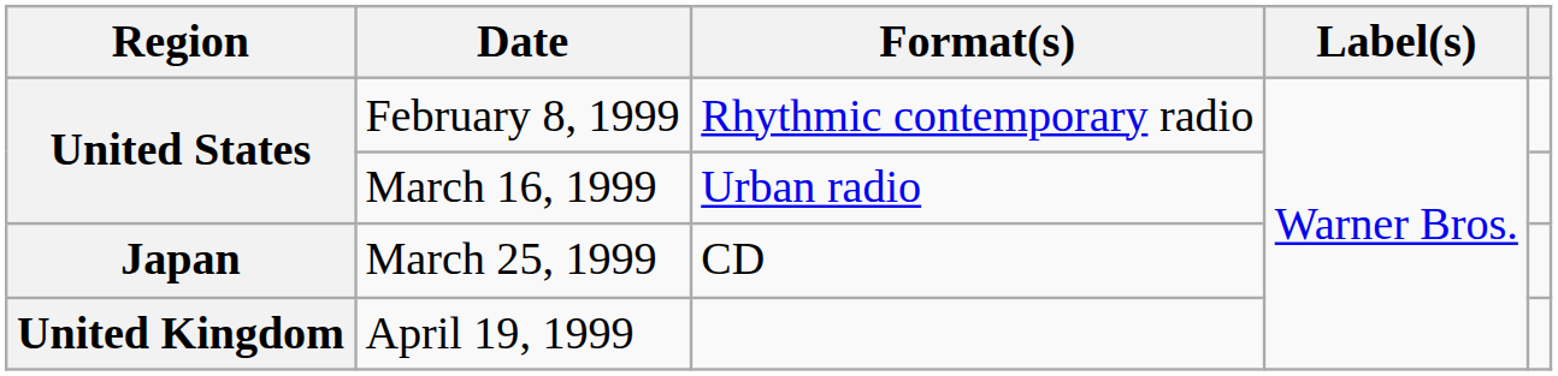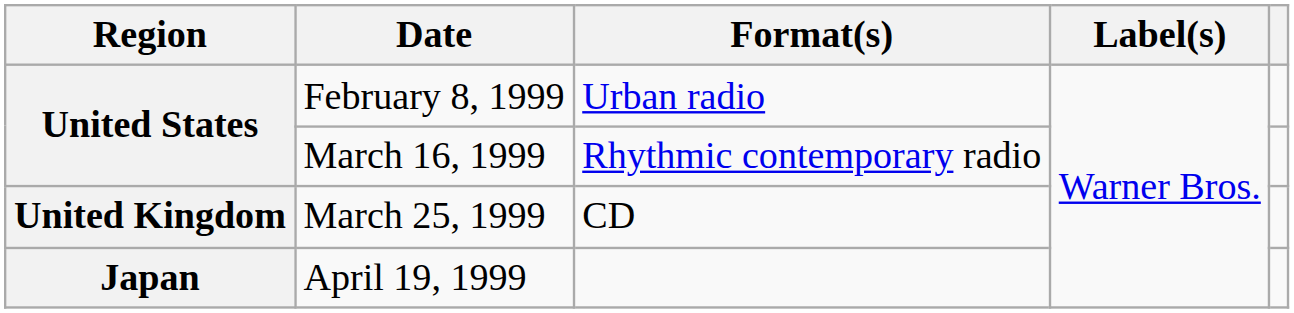February 8, 1999 | Format(s): Rhythmic contemporary radio -> Urban radio
March 16, 1999 | Format(s): Urban radio -> Rhythmic contemporary radio
March 25, 1999 | Region: Japan -> United Kingdom
April 19, 1999 | Region: United Kingdom -> Japan
